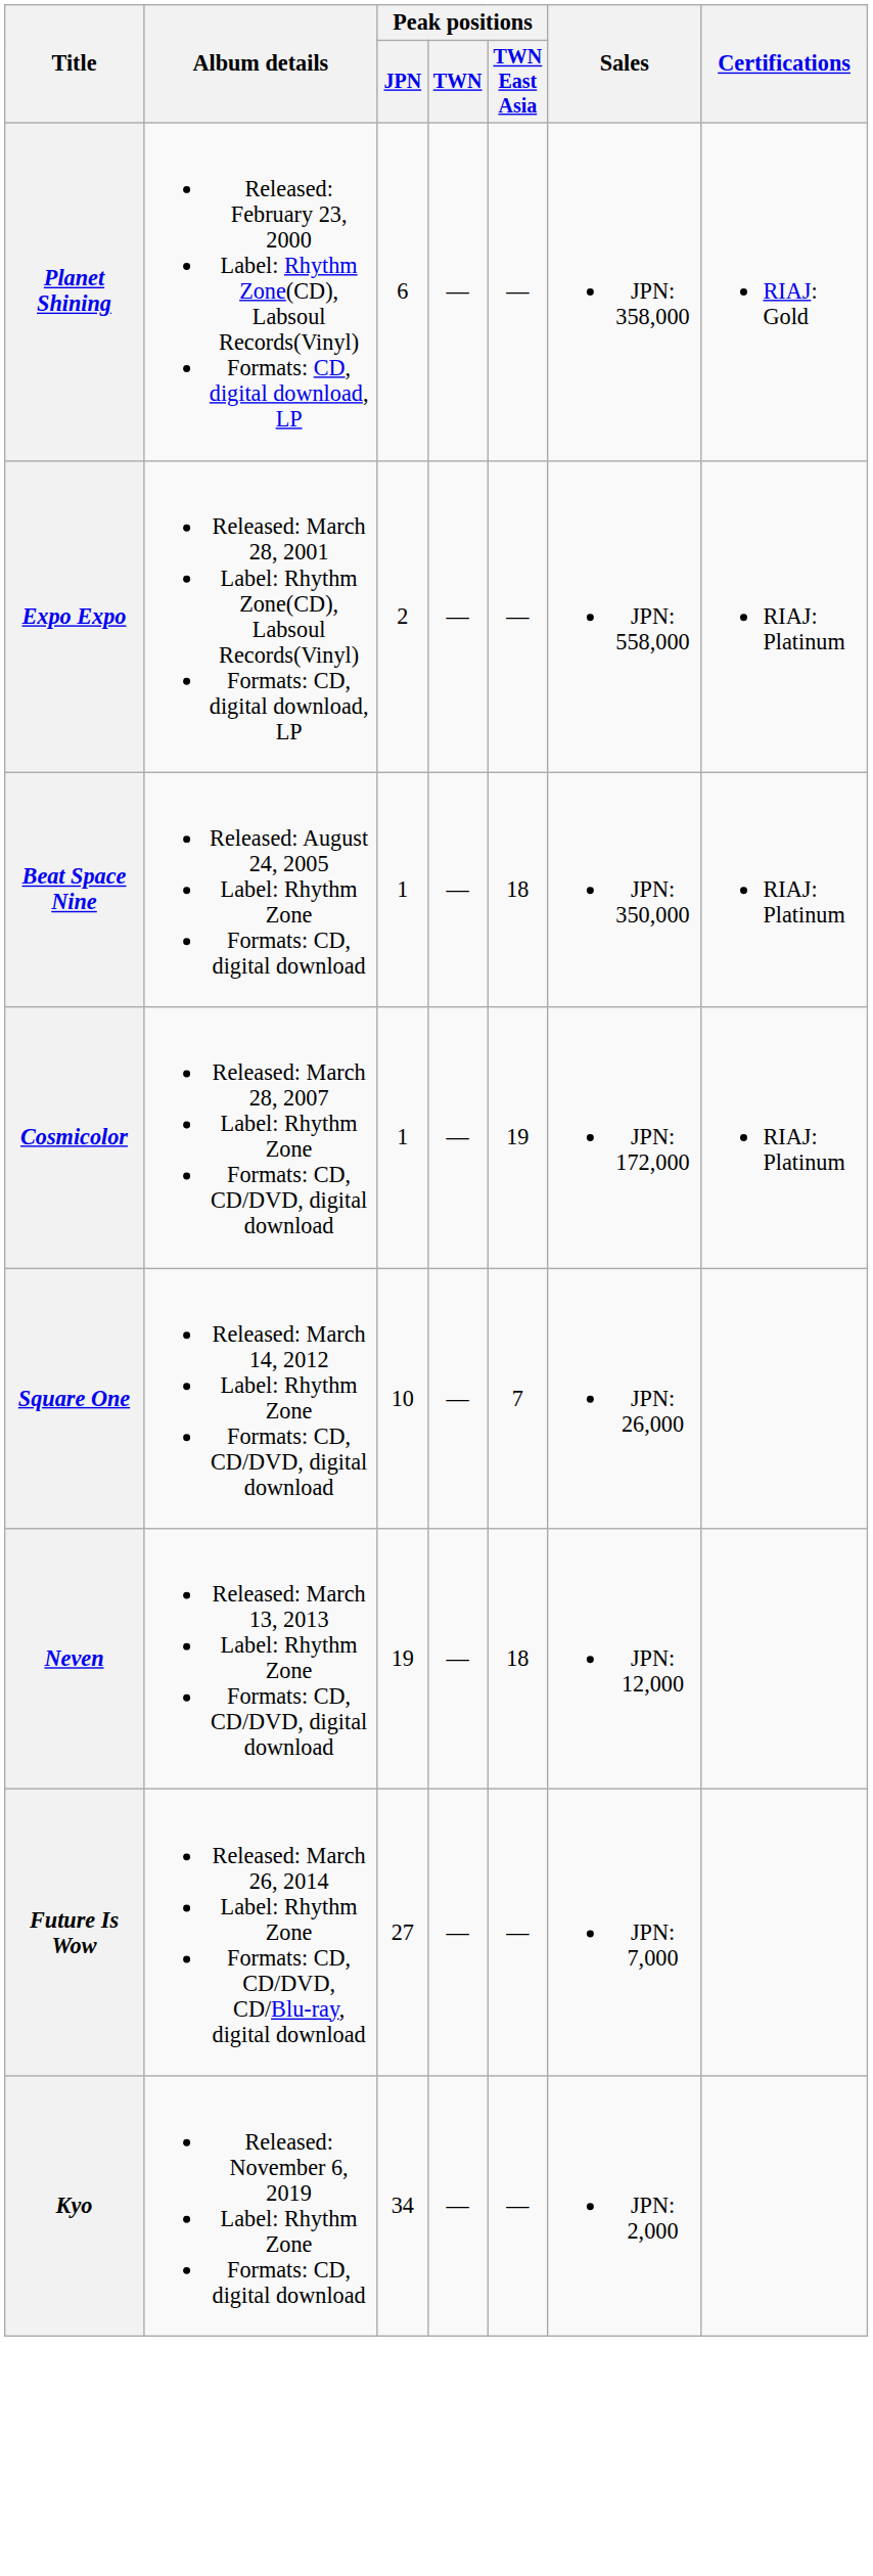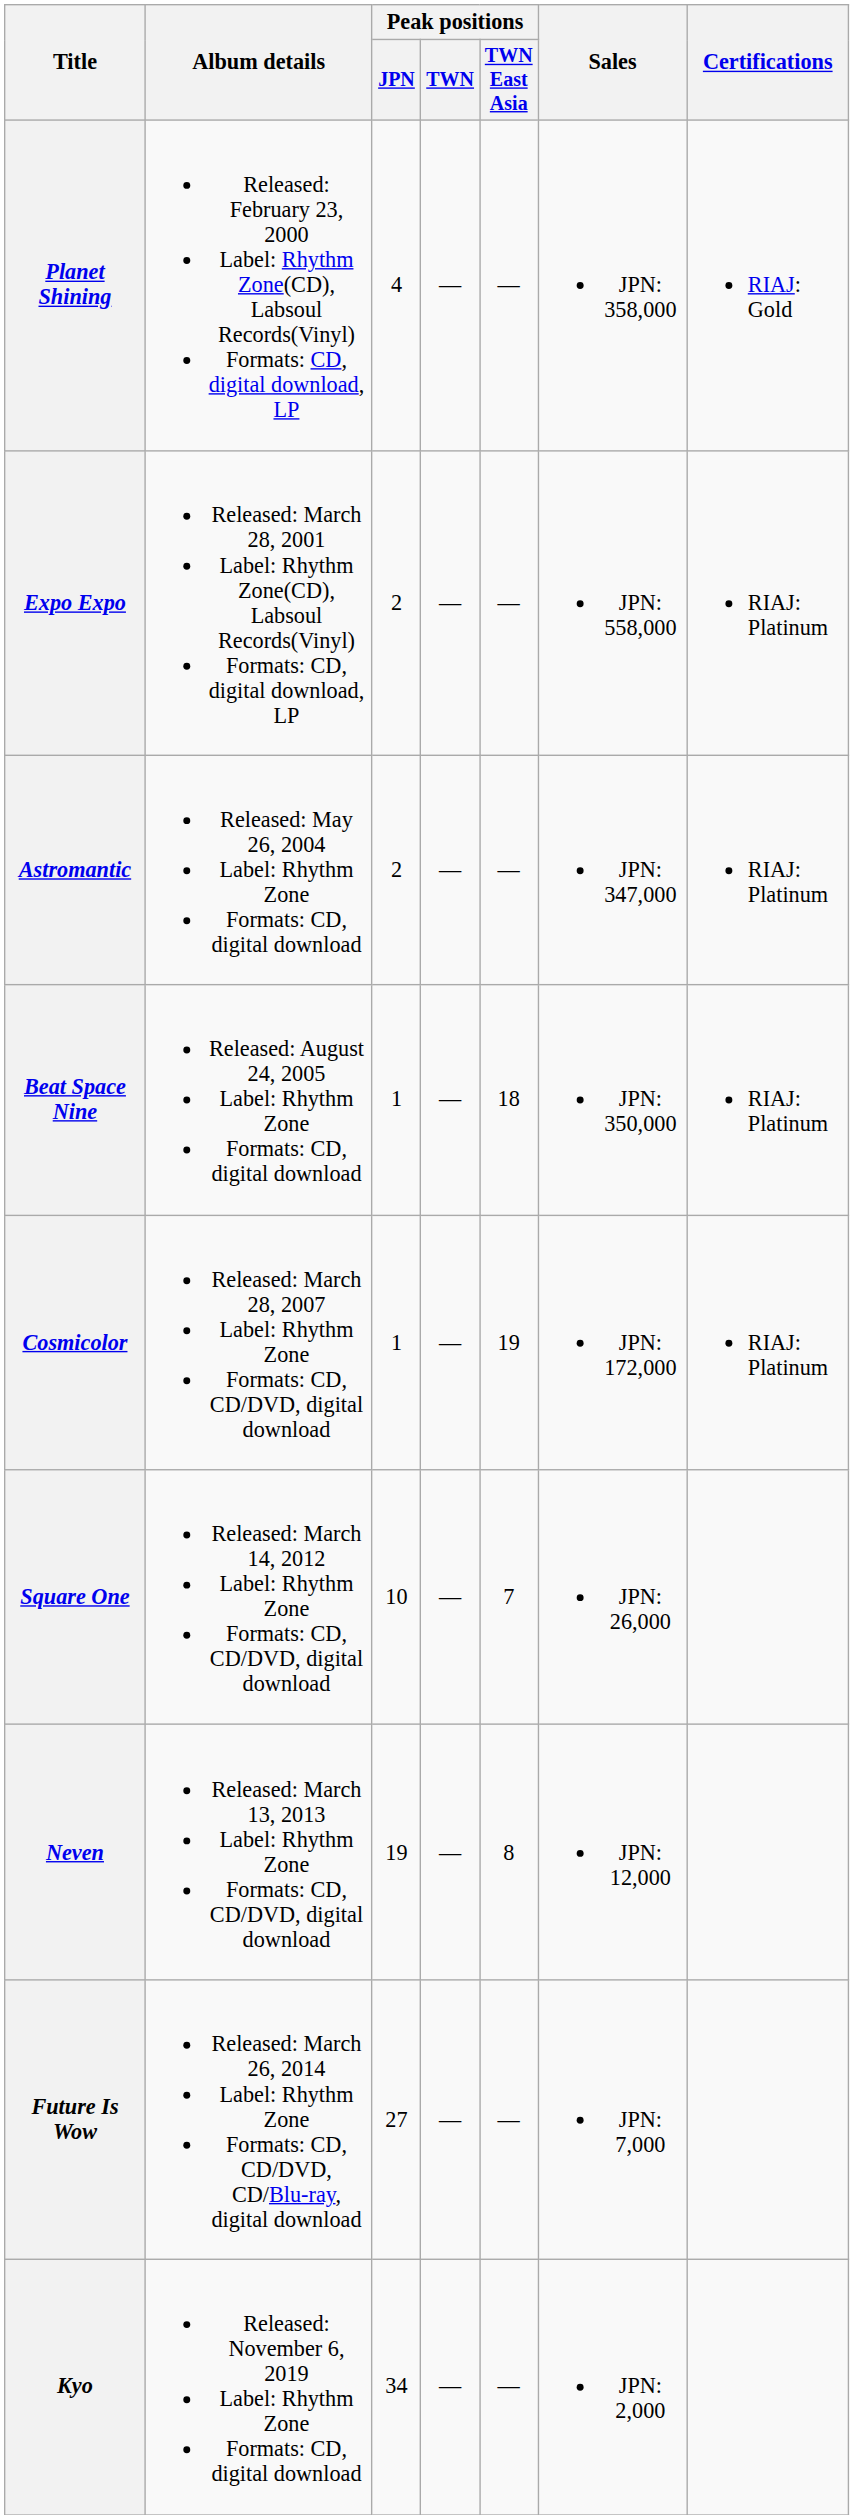Planet Shining | Peak positions / JPN: 6 -> 4
+ row: Astromantic | Released: May 26, 2004 Label: Rhythm Zone Formats: CD, digital download | 2 | — | — | JPN: 347,000 | RIAJ: Platinum
Neven | Peak positions / TWN East Asia: 18 -> 8
